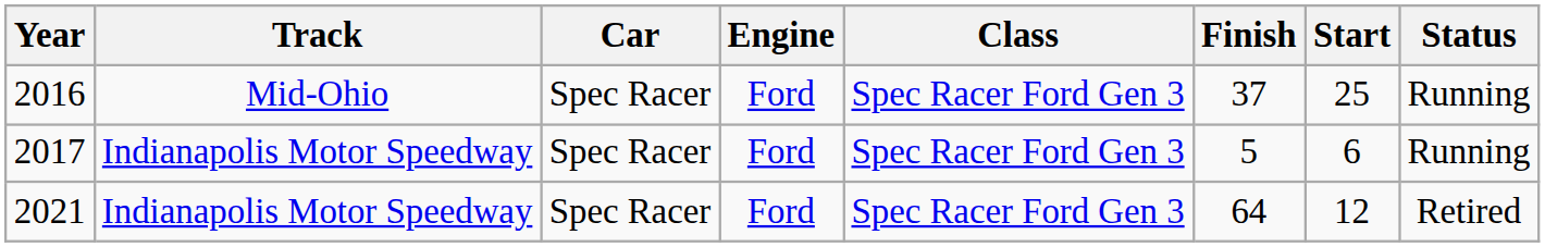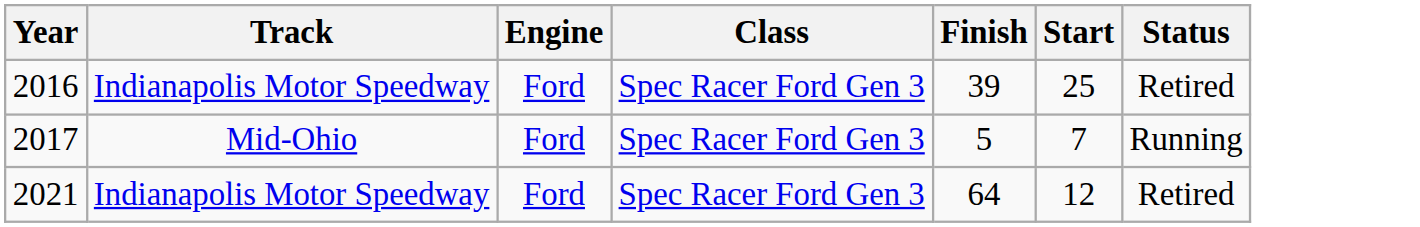- column: Car | Spec Racer | Spec Racer | Spec Racer
2016 | Track: Mid-Ohio -> Indianapolis Motor Speedway
2016 | Finish: 37 -> 39
2016 | Status: Running -> Retired
2017 | Track: Indianapolis Motor Speedway -> Mid-Ohio
2017 | Start: 6 -> 7
